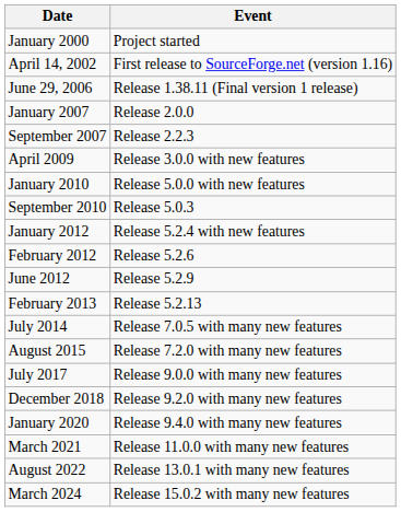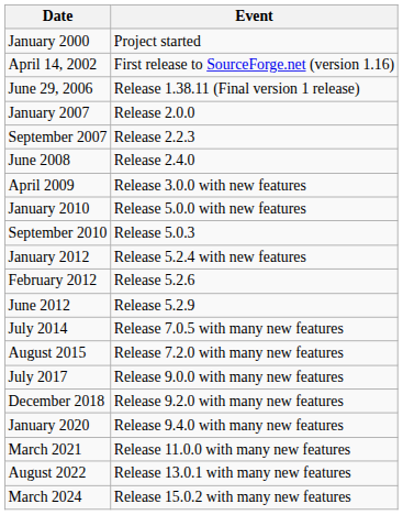+ row: June 2008 | Release 2.4.0
- row: February 2013 | Release 5.2.13
